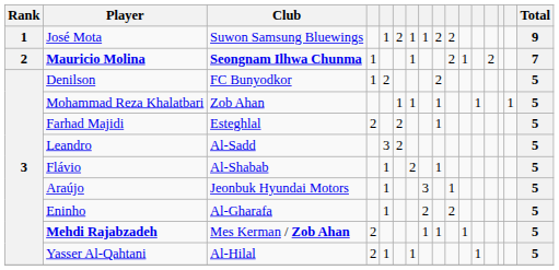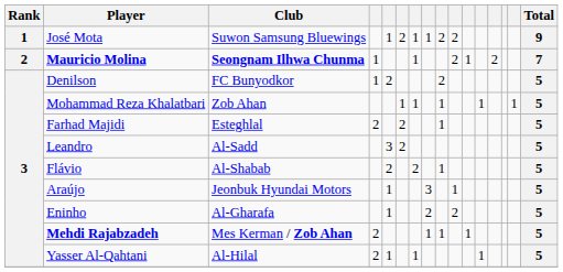Flávio | column 5: 1 -> 2
